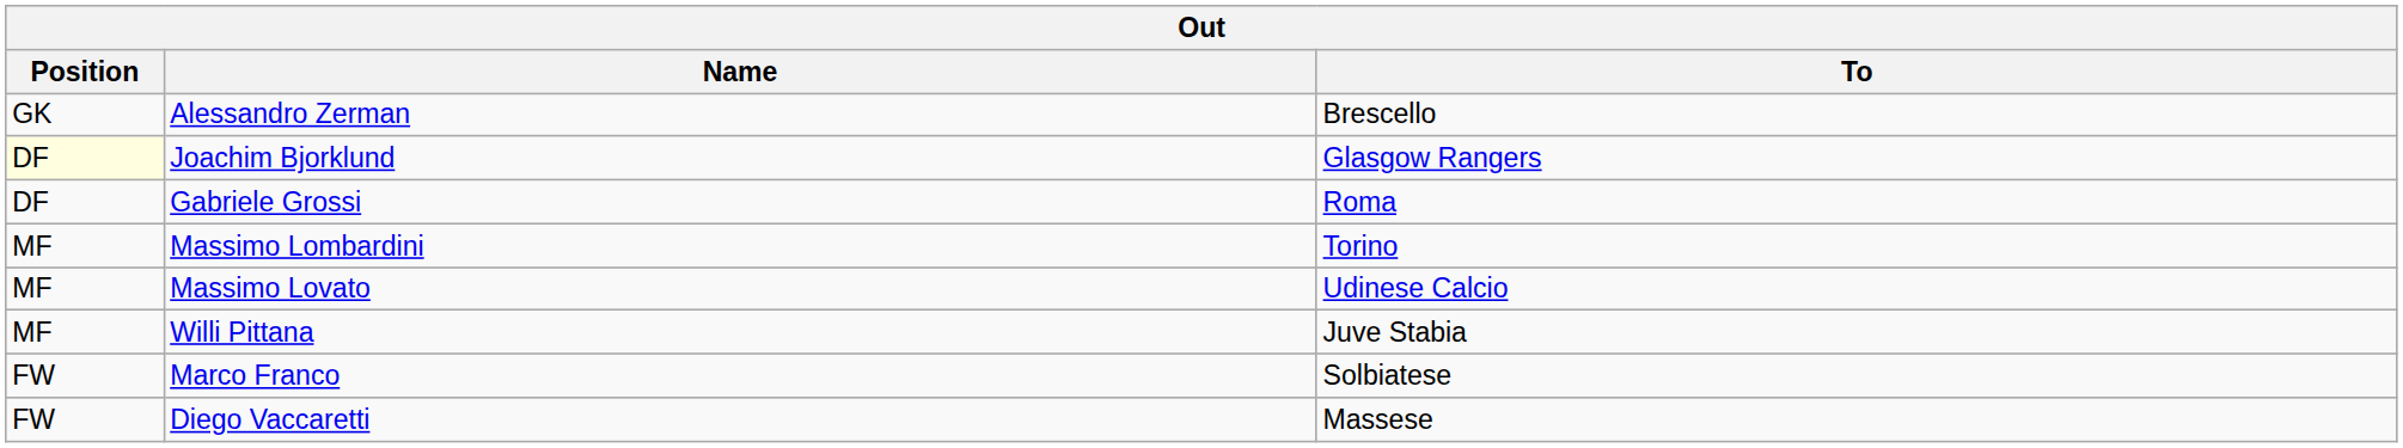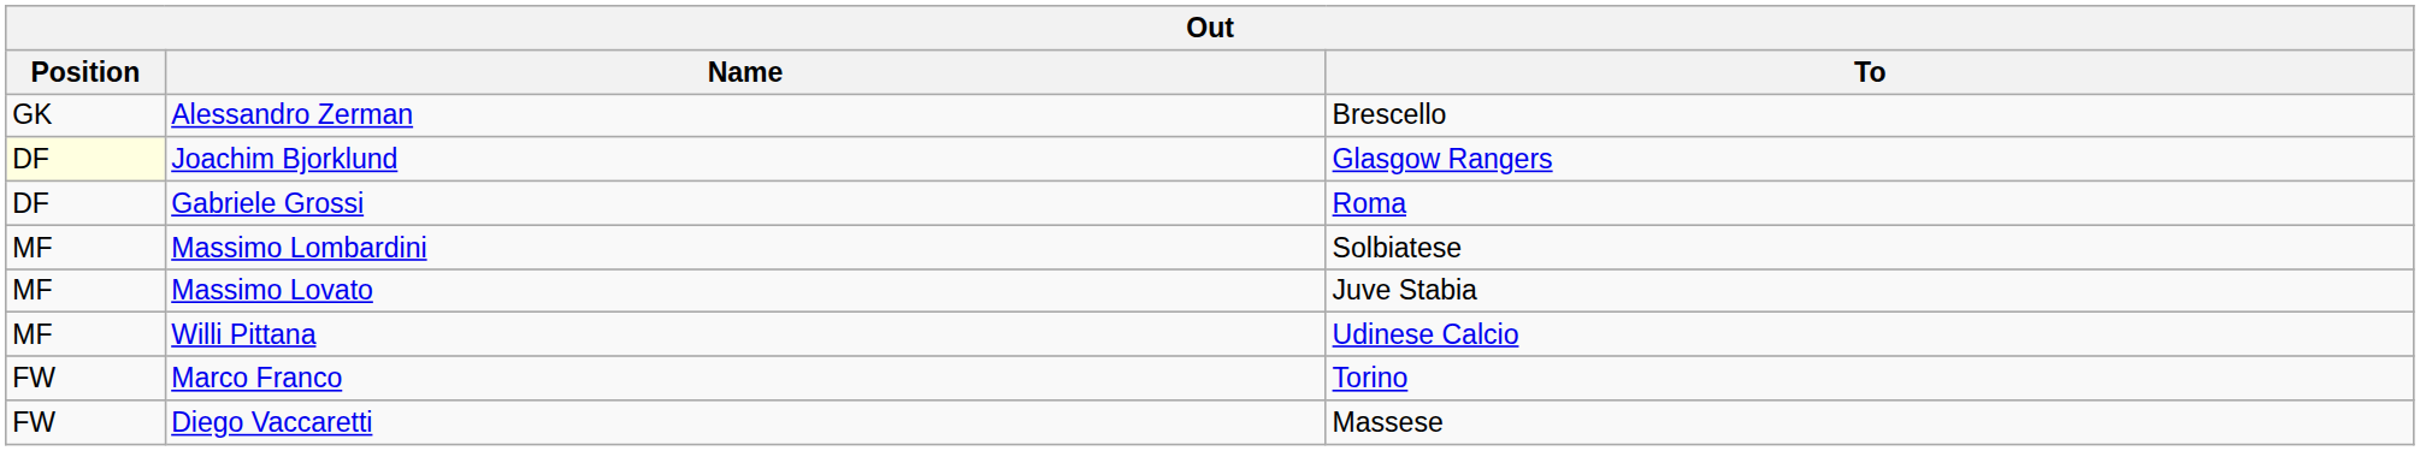Massimo Lombardini | To: Torino -> Solbiatese
Massimo Lovato | To: Udinese Calcio -> Juve Stabia
Willi Pittana | To: Juve Stabia -> Udinese Calcio
Marco Franco | To: Solbiatese -> Torino
